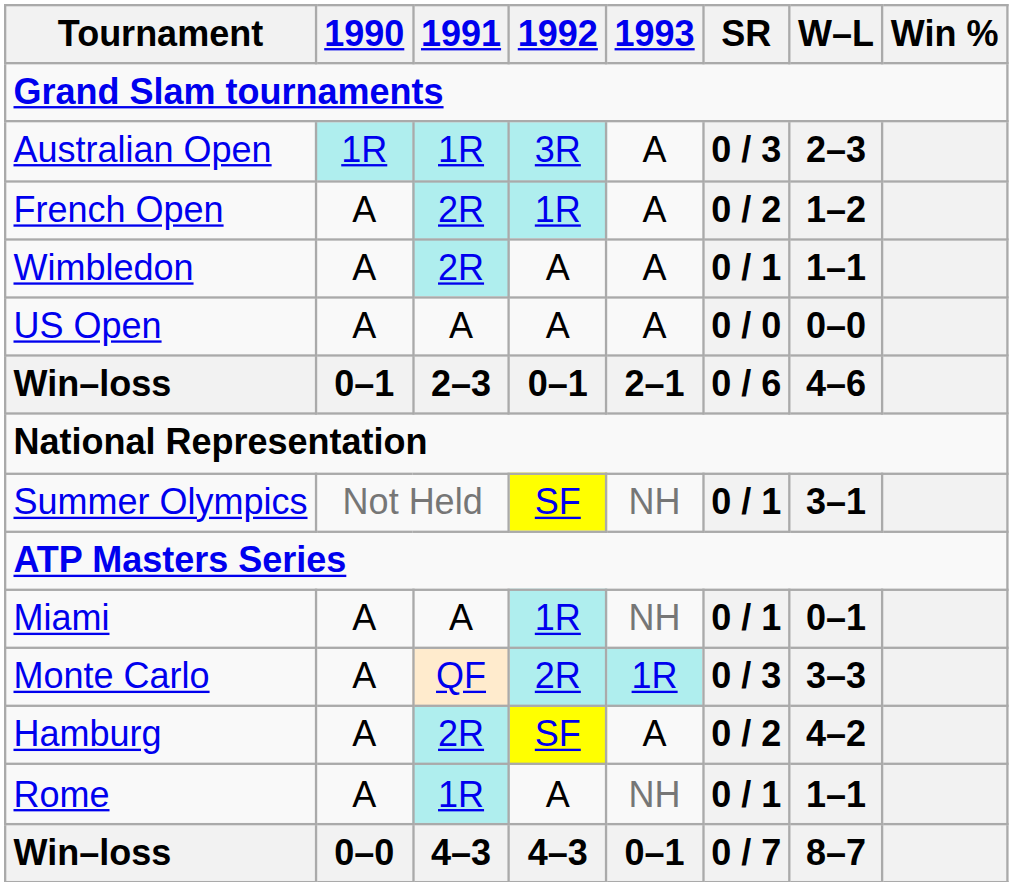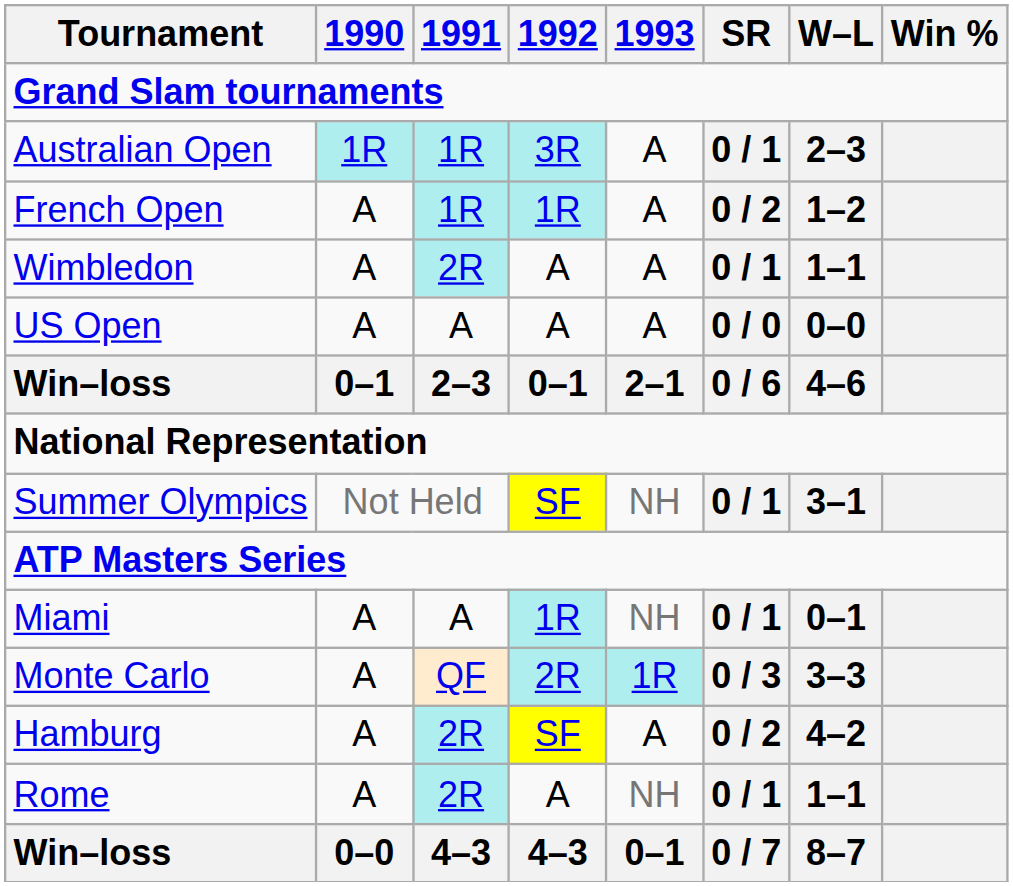Australian Open | SR: 0 / 3 -> 0 / 1
French Open | 1991: 2R -> 1R
Rome | 1991: 1R -> 2R
